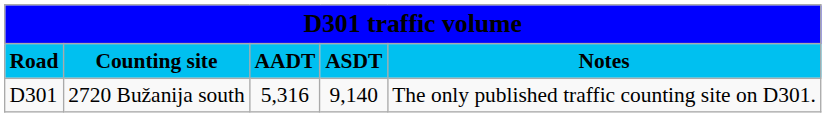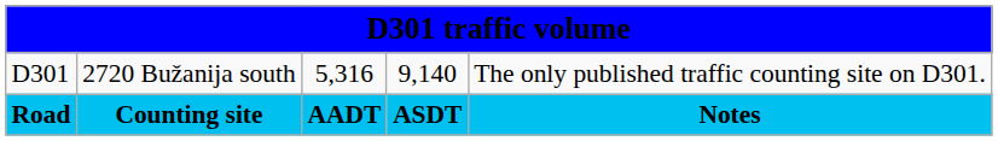rows swapped: Road <-> D301
